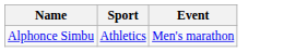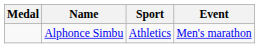+ column: Medal
